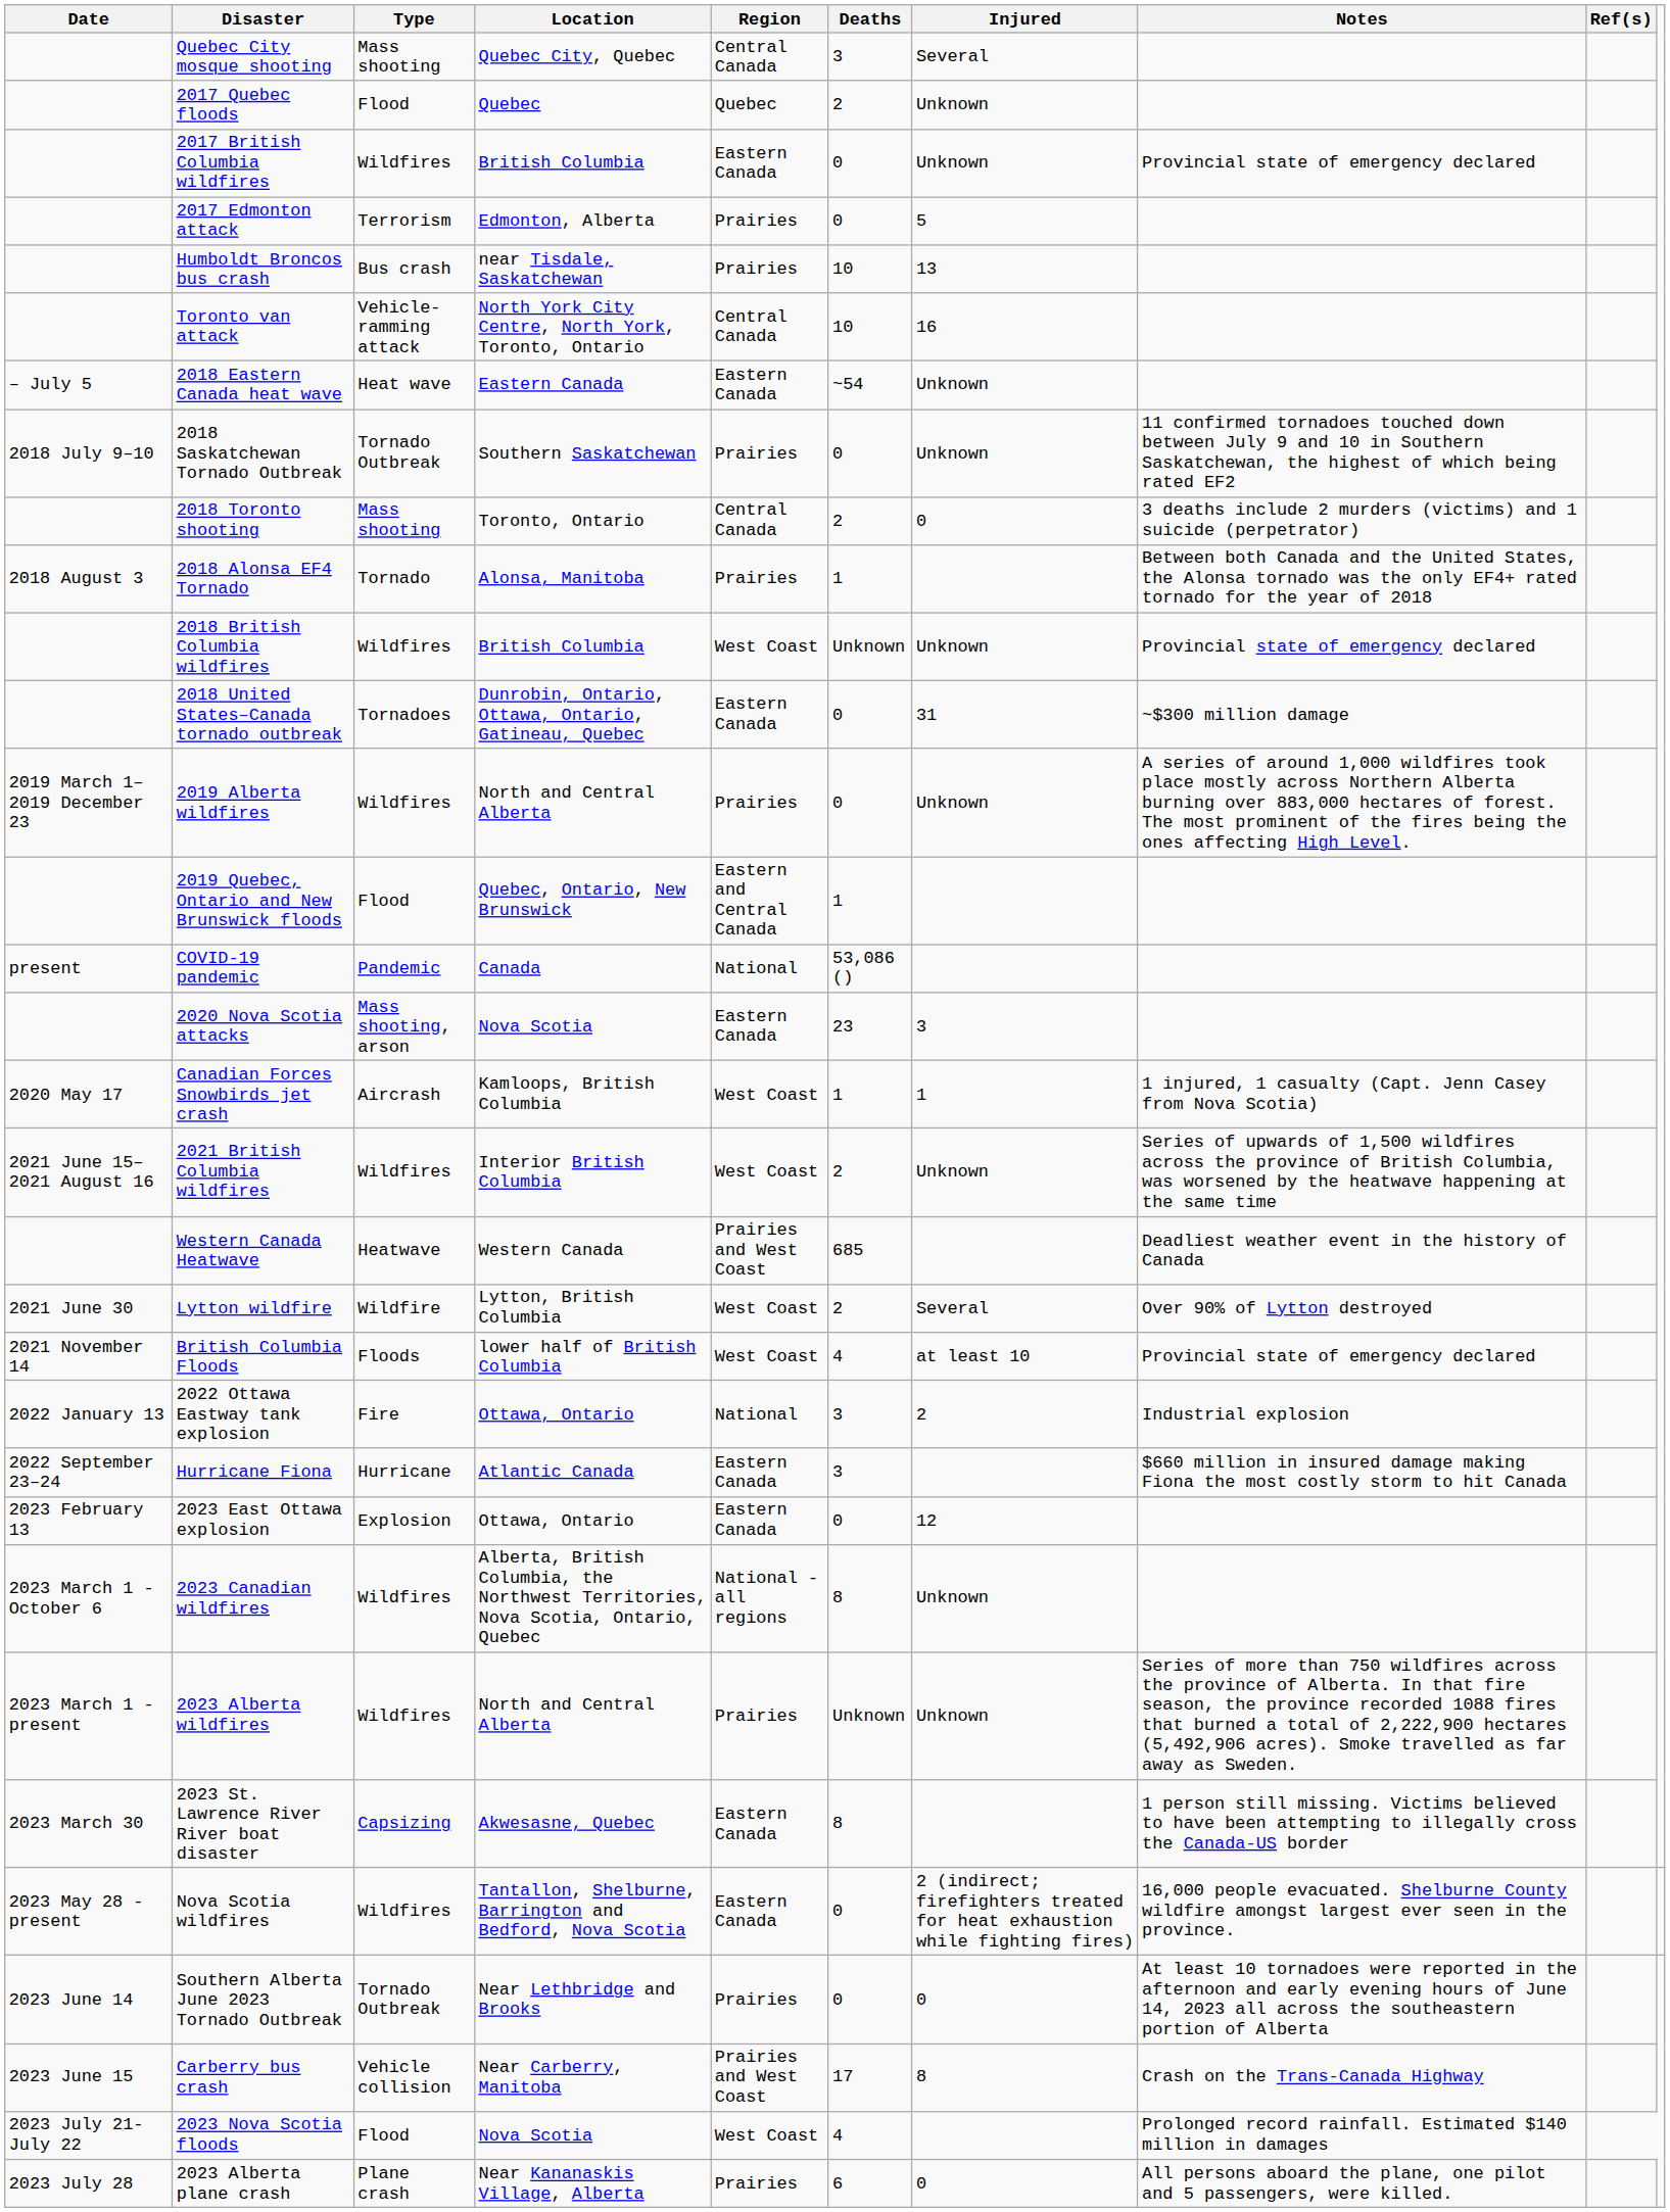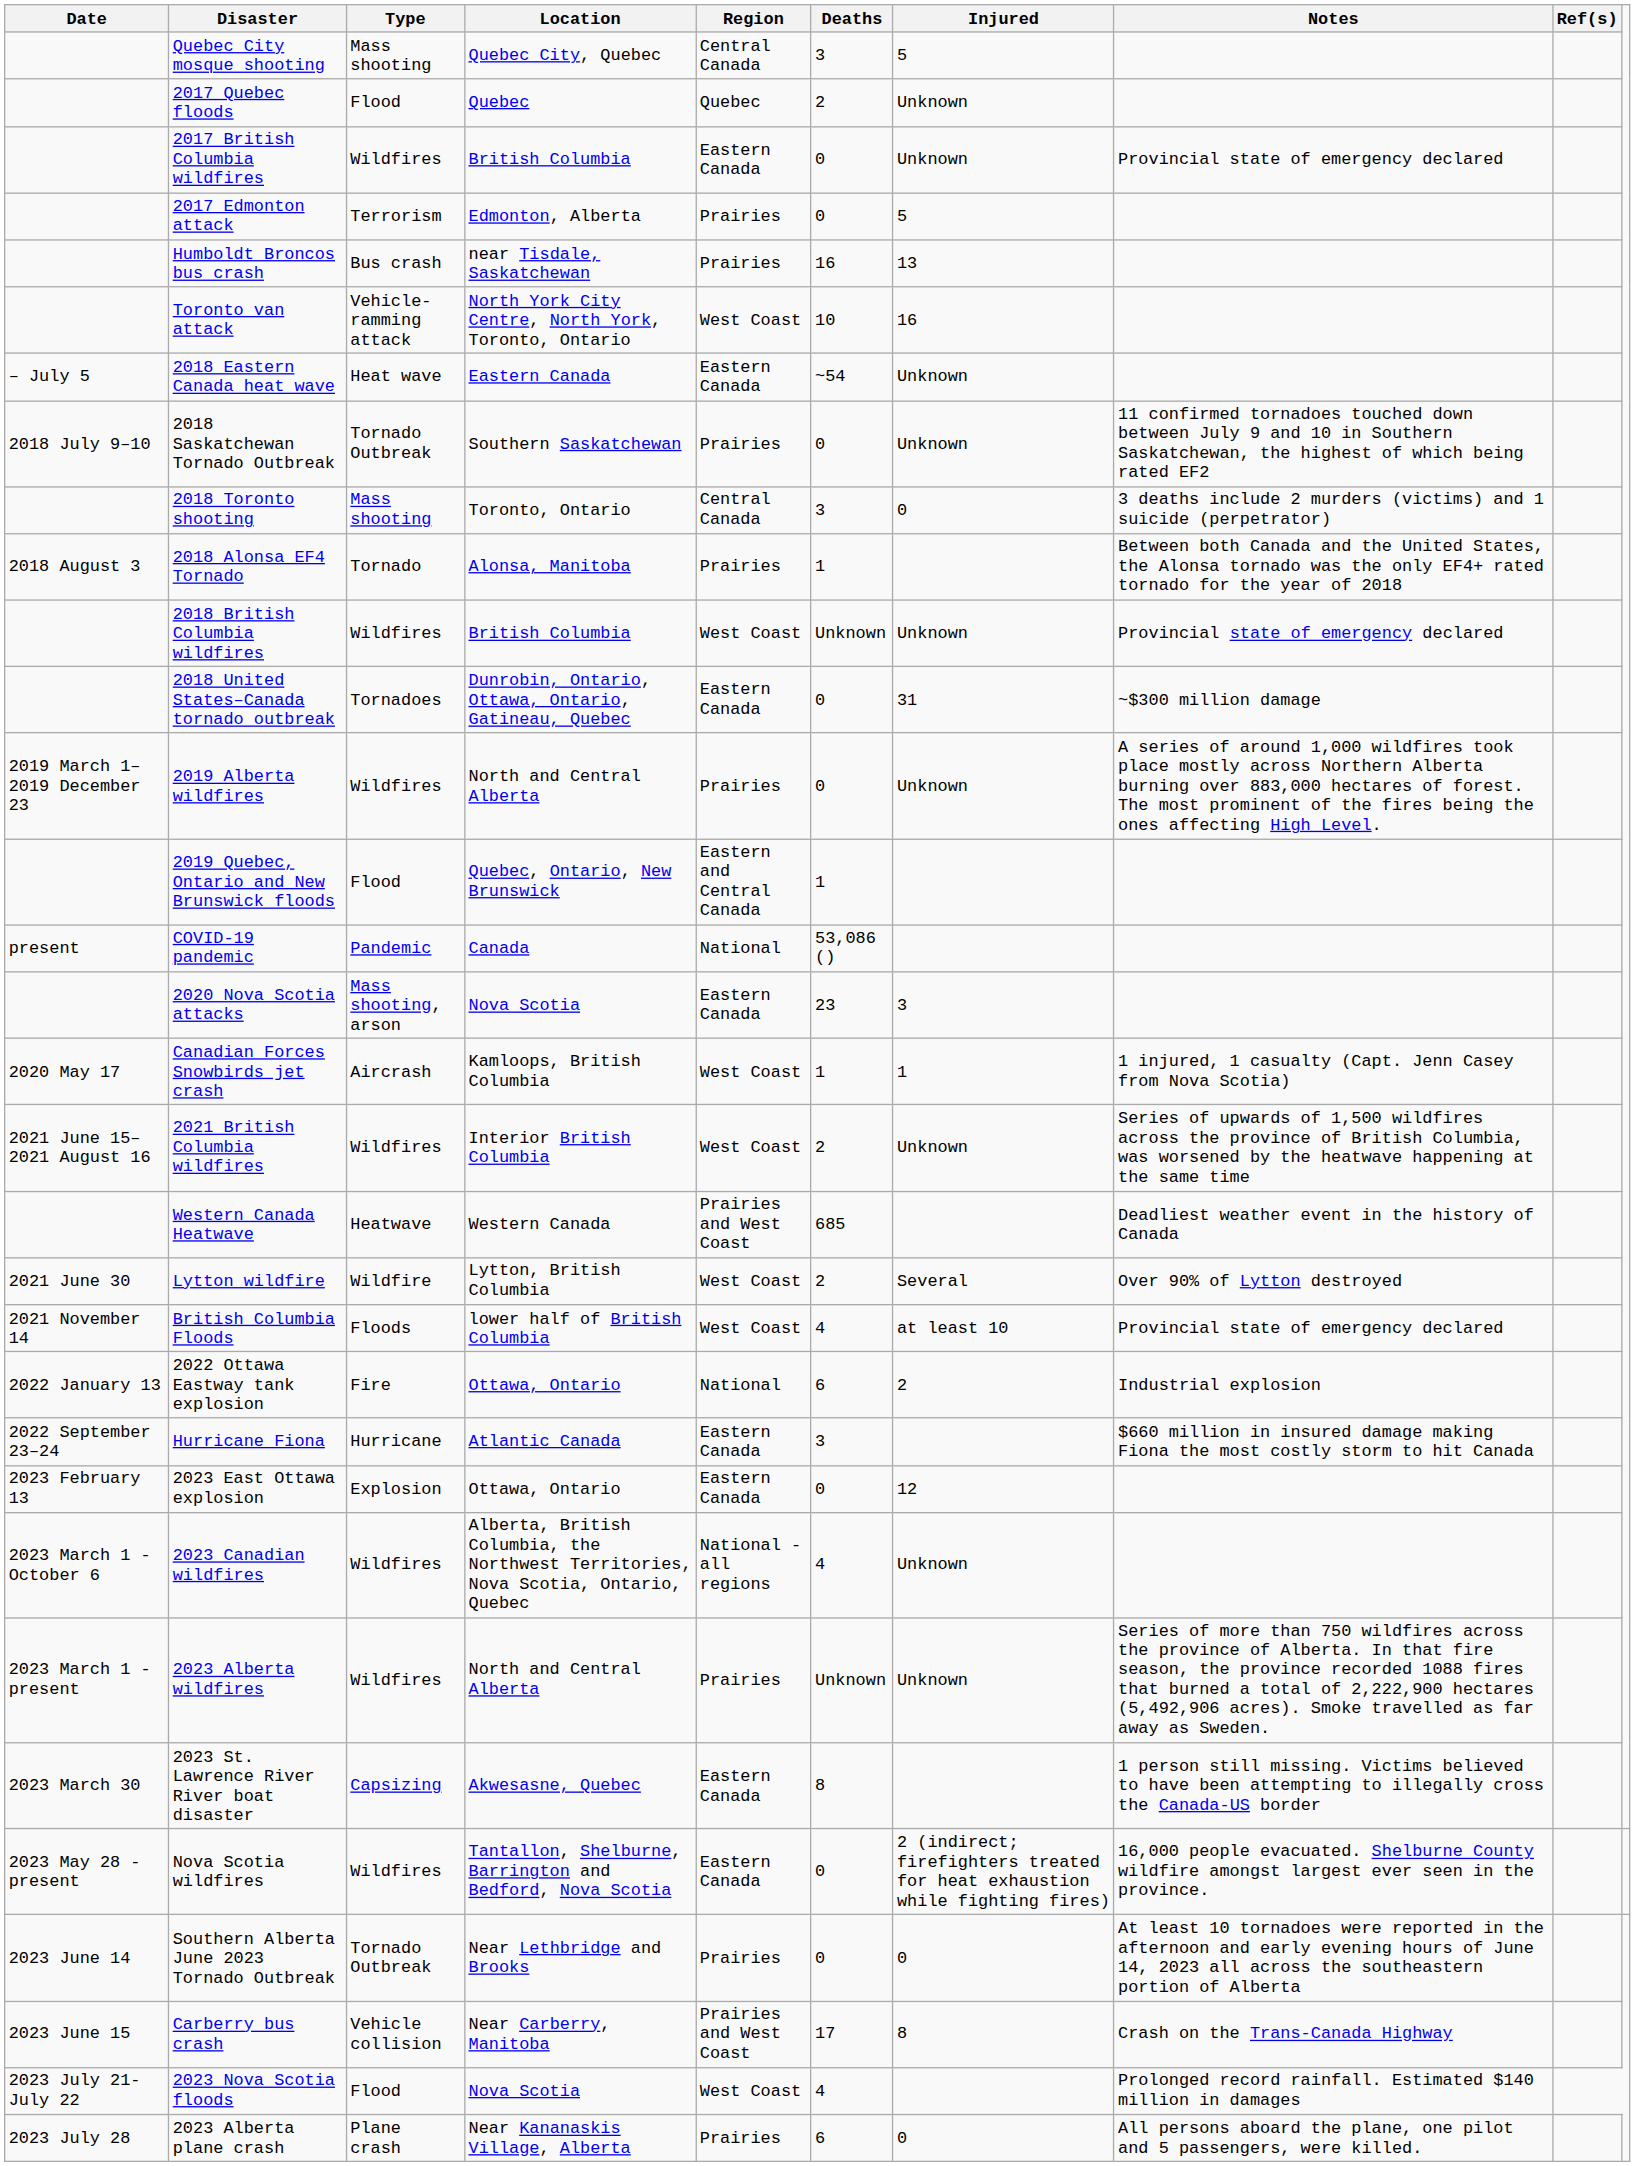Quebec City mosque shooting | Injured: Several -> 5
Humboldt Broncos bus crash | Deaths: 10 -> 16
Toronto van attack | Region: Central Canada -> West Coast
2018 Toronto shooting | Deaths: 2 -> 3
2022 Ottawa Eastway tank explosion | Deaths: 3 -> 6
2023 Canadian wildfires | Deaths: 8 -> 4
